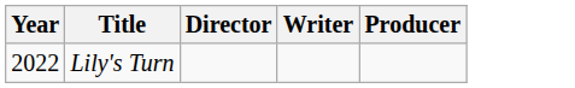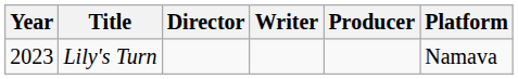+ column: Platform | Namava
Lily's Turn | Year: 2022 -> 2023
